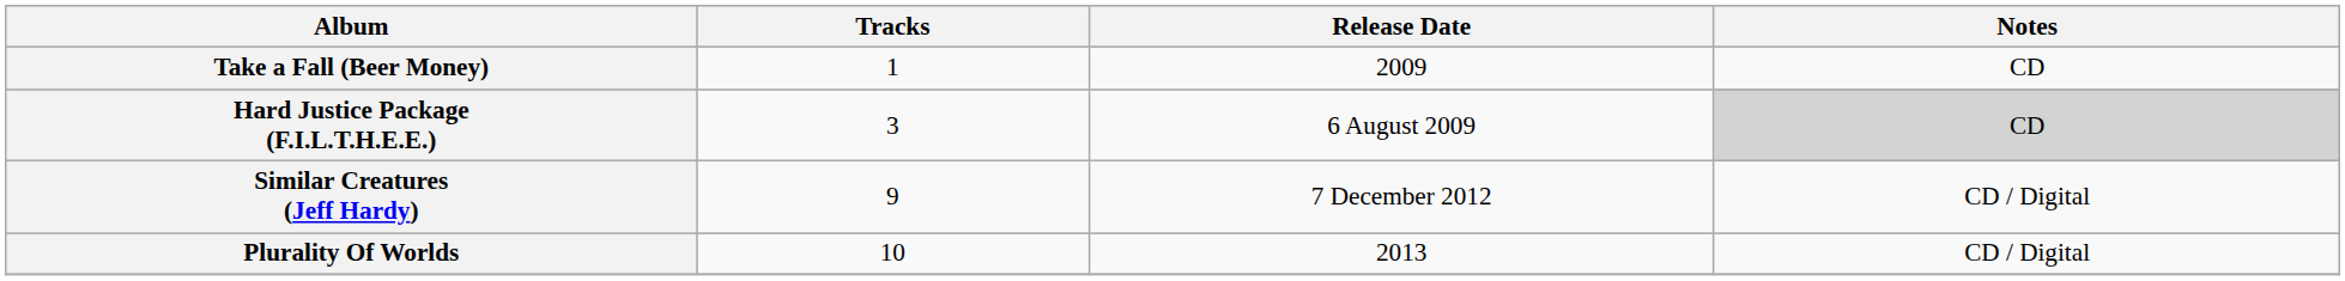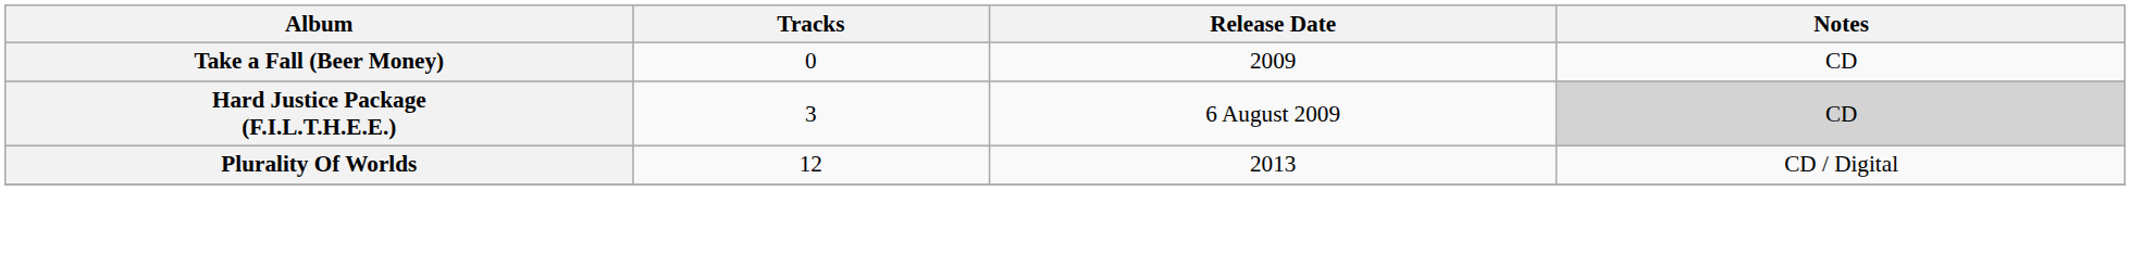Take a Fall (Beer Money) | Tracks: 1 -> 0
- row: Similar Creatures (Jeff Hardy) | 9 | 7 December 2012 | CD / Digital
Plurality Of Worlds | Tracks: 10 -> 12
